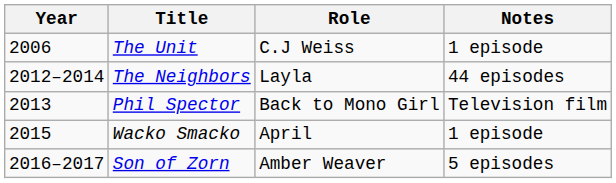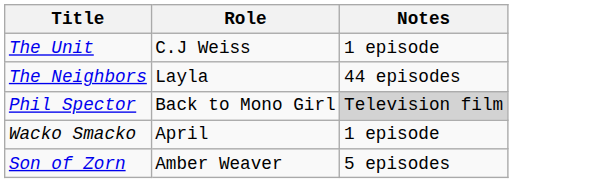- column: Year | 2006 | 2012–2014 | 2013 | 2015 | 2016–2017
Phil Spector | Notes: no background -> lightgrey background
